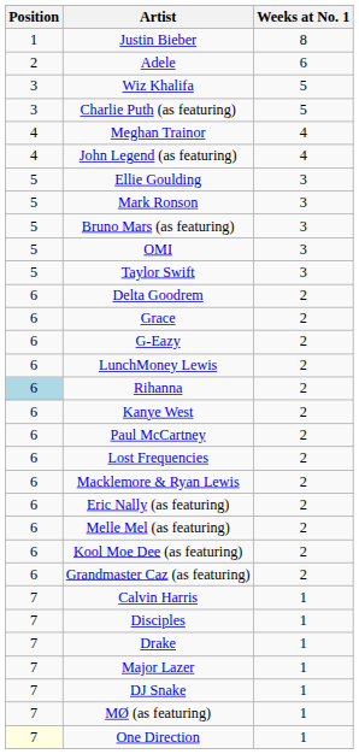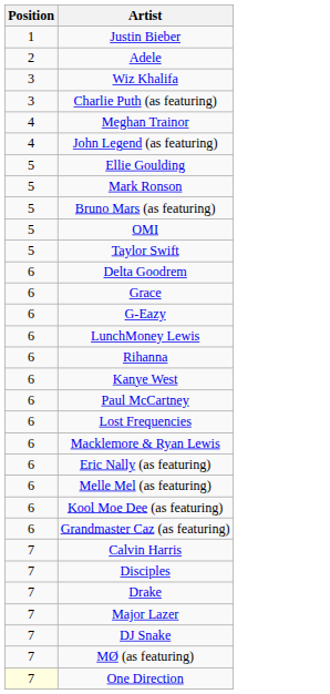- column: Weeks at No. 1 | 8 | 6 | 5 | 5 | 4 | 4 | 3 | 3 | 3 | 3 | 3 | 2 | 2 | 2 | 2 | 2 | 2 | 2 | 2 | 2 | 2 | 2 | 2 | 2 | 1 | 1 | 1 | 1 | 1 | 1 | 1
Rihanna | Position: lightblue background -> no background
